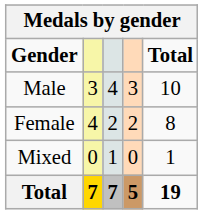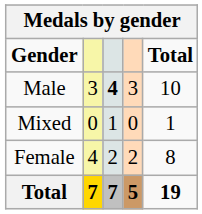Male | column 3: normal -> bold
rows swapped: Female <-> Mixed
